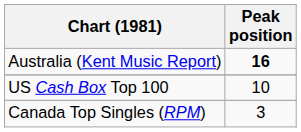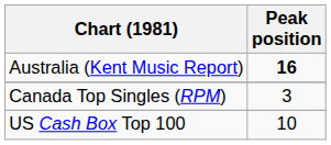rows swapped: Canada Top Singles (RPM) <-> US Cash Box Top 100
